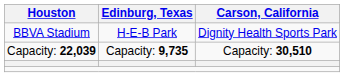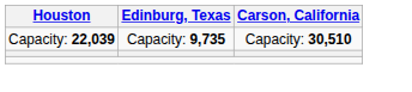- row: BBVA Stadium | H-E-B Park | Dignity Health Sports Park
